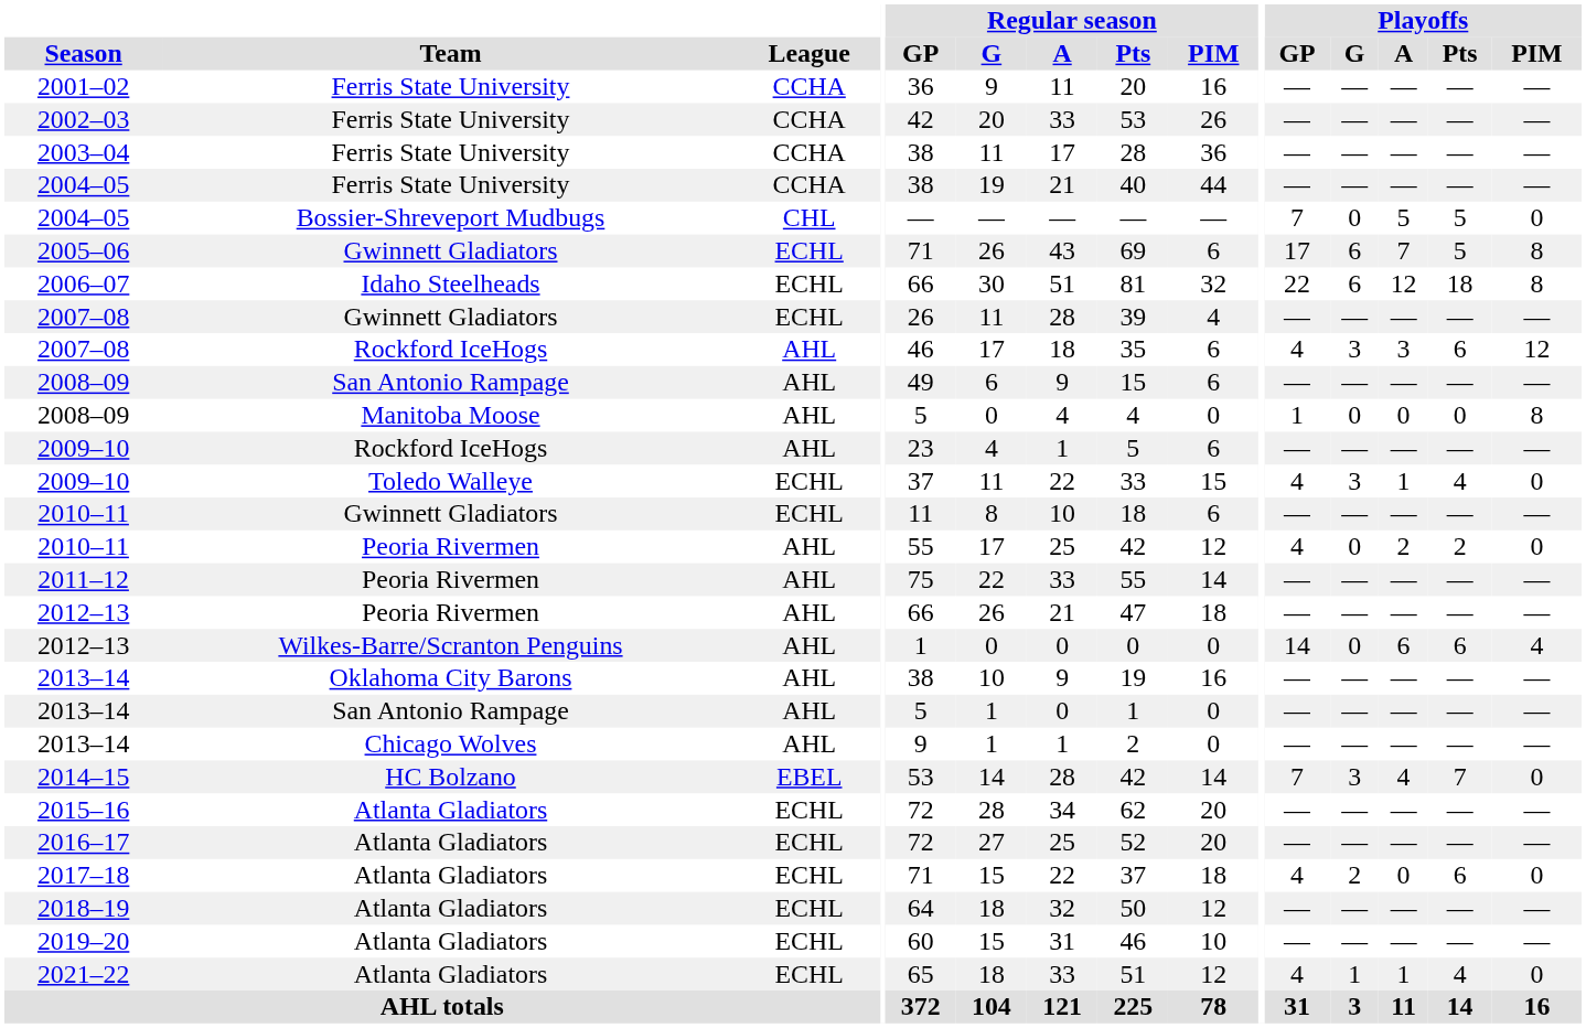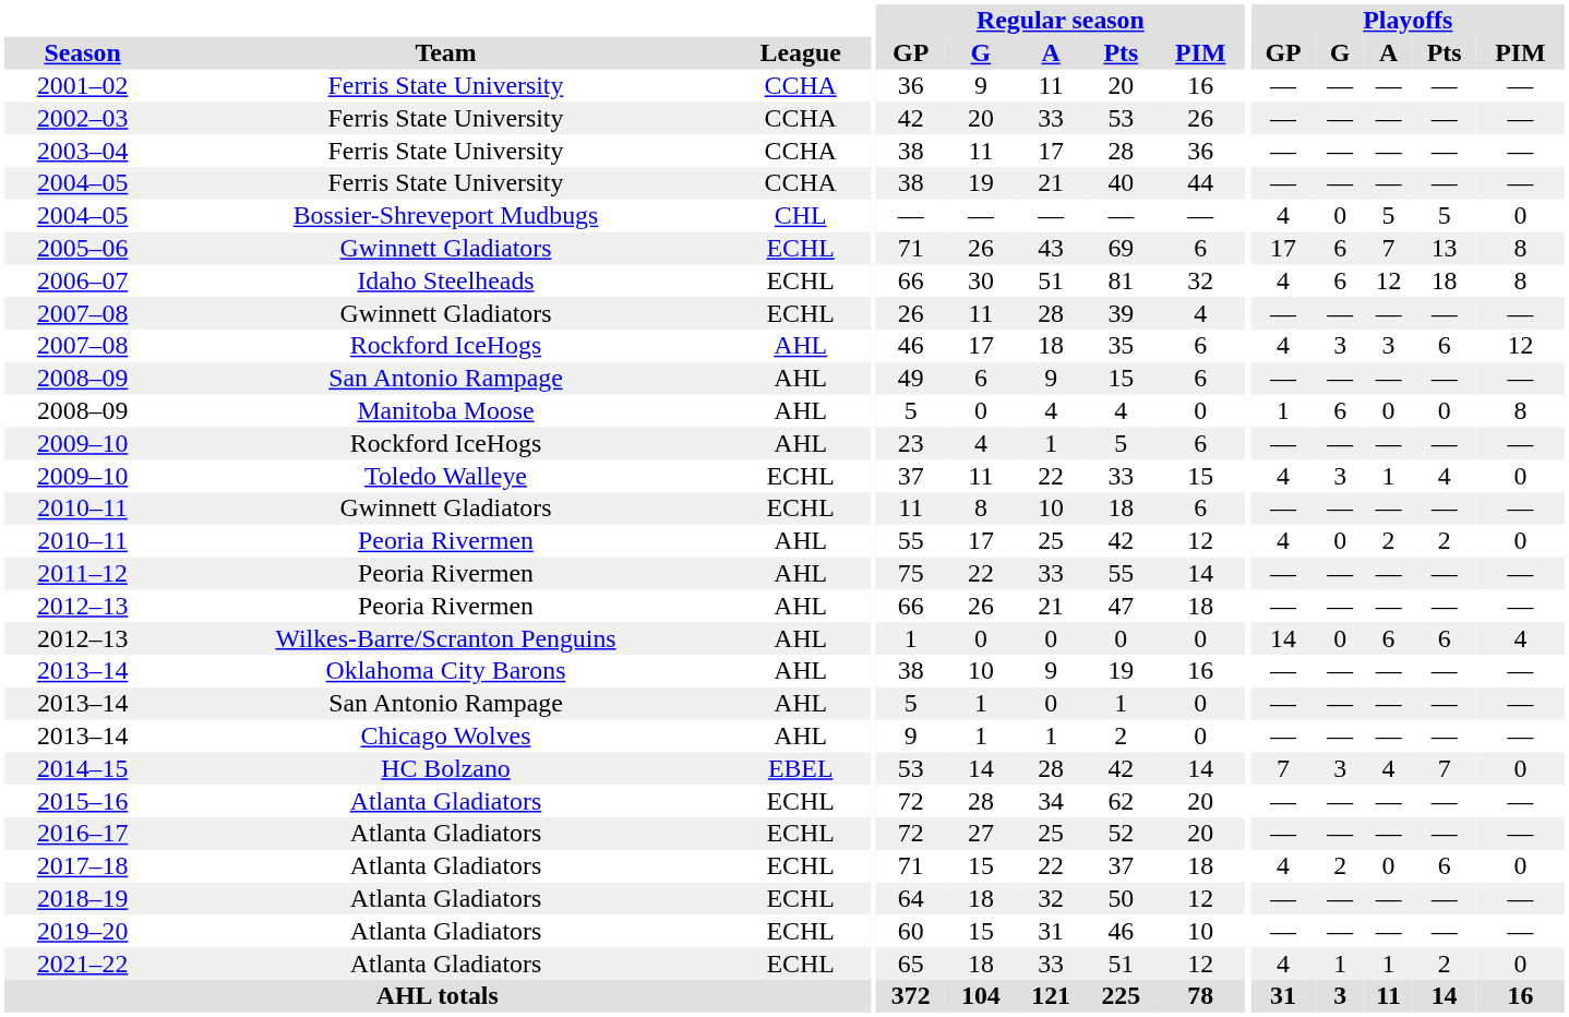2004–05 / Bossier-Shreveport Mudbugs | Playoffs / GP: 7 -> 4
2005–06 | Playoffs / Pts: 5 -> 13
2006–07 | Playoffs / GP: 22 -> 4
2008–09 / Manitoba Moose | Playoffs / G: 0 -> 6
2021–22 | Playoffs / Pts: 4 -> 2
